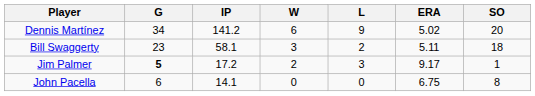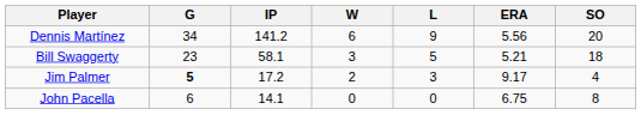Dennis Martínez | ERA: 5.02 -> 5.56
Bill Swaggerty | L: 2 -> 5
Bill Swaggerty | ERA: 5.11 -> 5.21
Jim Palmer | SO: 1 -> 4
